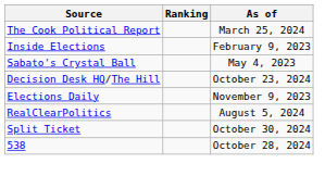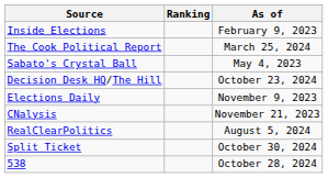rows swapped: The Cook Political Report <-> Inside Elections
+ row: CNalysis | November 21, 2023
